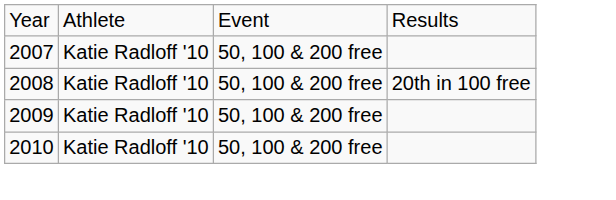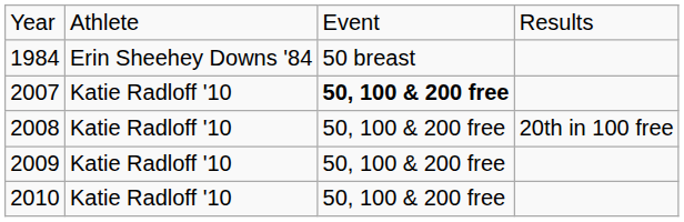+ row: 1984 | Erin Sheehey Downs '84 | 50 breast
2007 | column 3: normal -> bold
